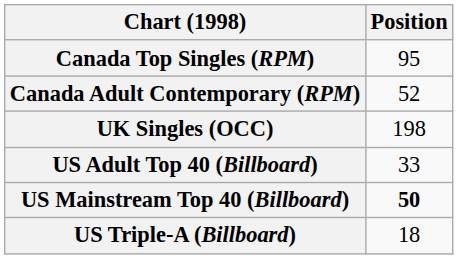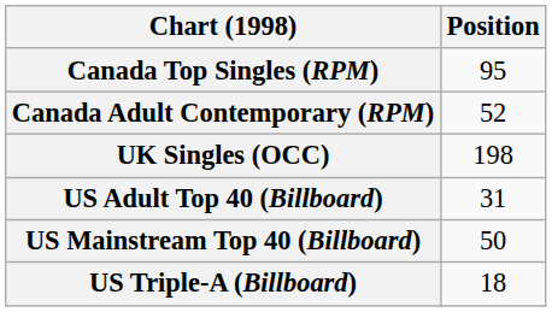US Adult Top 40 (Billboard) | Position: 33 -> 31
US Mainstream Top 40 (Billboard) | Position: bold -> normal
